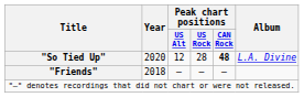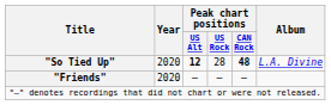"So Tied Up" | Peak chart positions / US Alt: normal -> bold
"Friends" | Year: 2018 -> 2020
